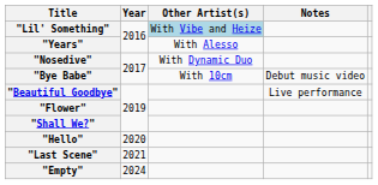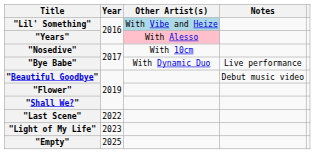"Years" | Other Artist(s): no background -> pink background
"Nosedive" | Other Artist(s): With Dynamic Duo -> With 10cm
"Bye Babe" | Other Artist(s): With 10cm -> With Dynamic Duo
"Bye Babe" | Notes: Debut music video -> Live performance
"Beautiful Goodbye" | Notes: Live performance -> Debut music video
- row: "Hello" | 2020
"Last Scene" | Year: 2021 -> 2022
+ row: "Light of My Life" | 2023
"Empty" | Year: 2024 -> 2025
